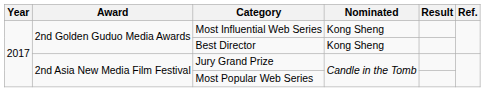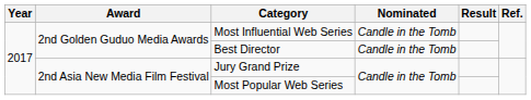Most Influential Web Series | Nominated: Kong Sheng -> Candle in the Tomb
Best Director | Nominated: Kong Sheng -> Candle in the Tomb
